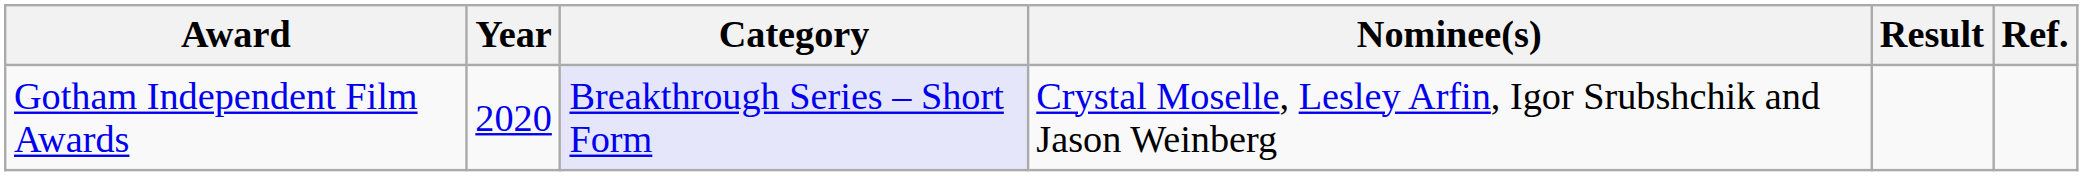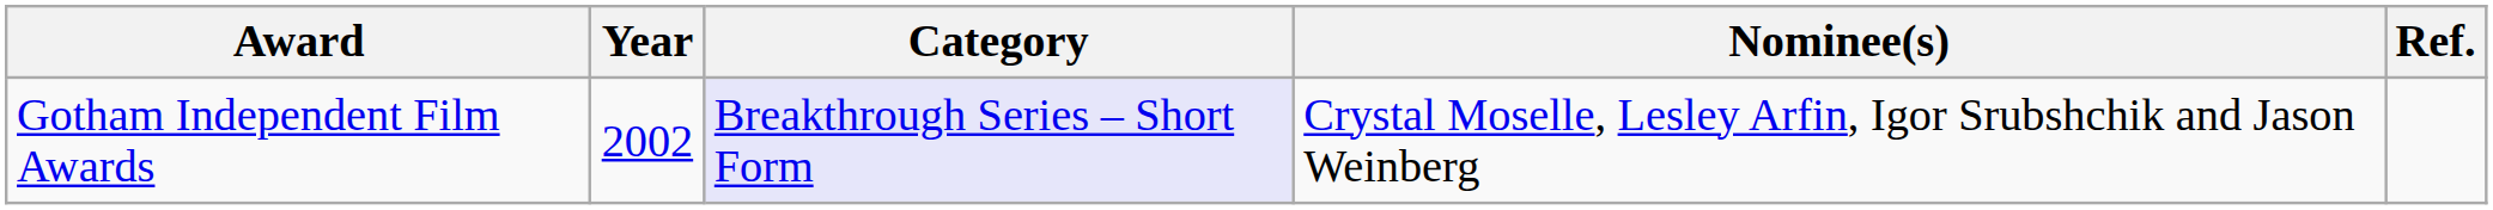- column: Result
Gotham Independent Film Awards | Year: 2020 -> 2002
